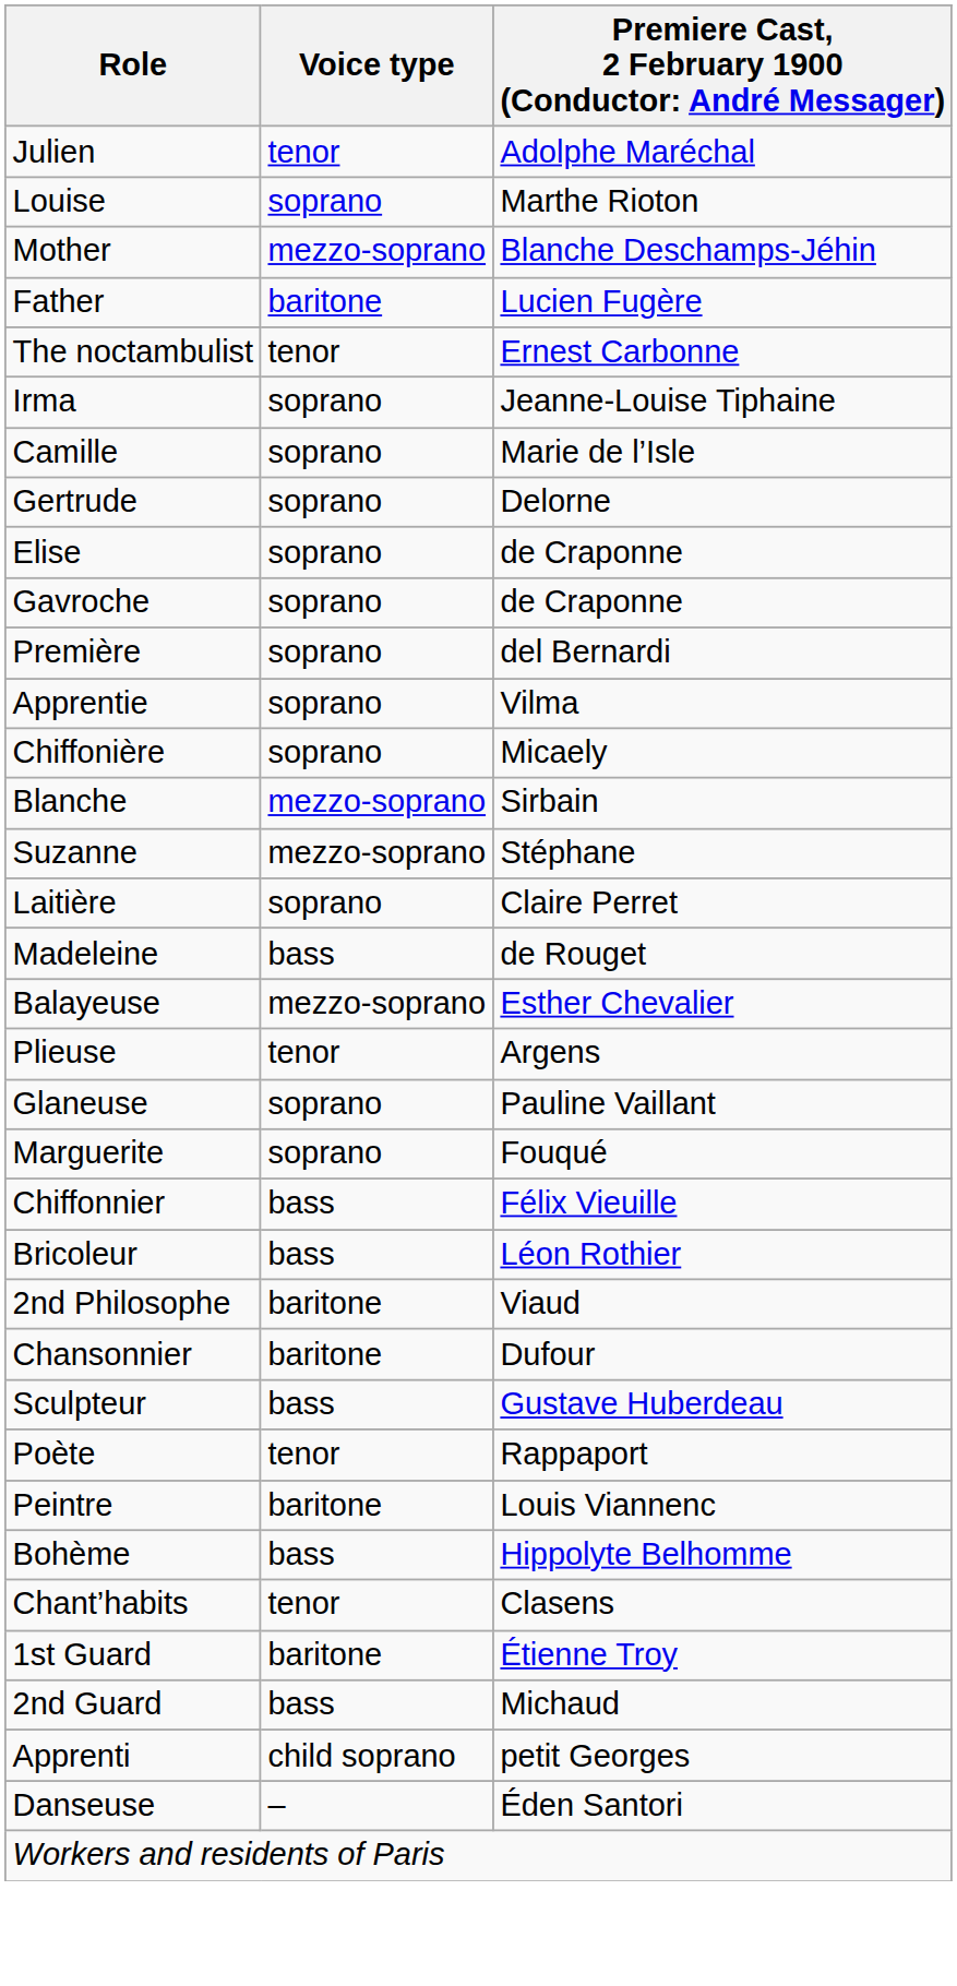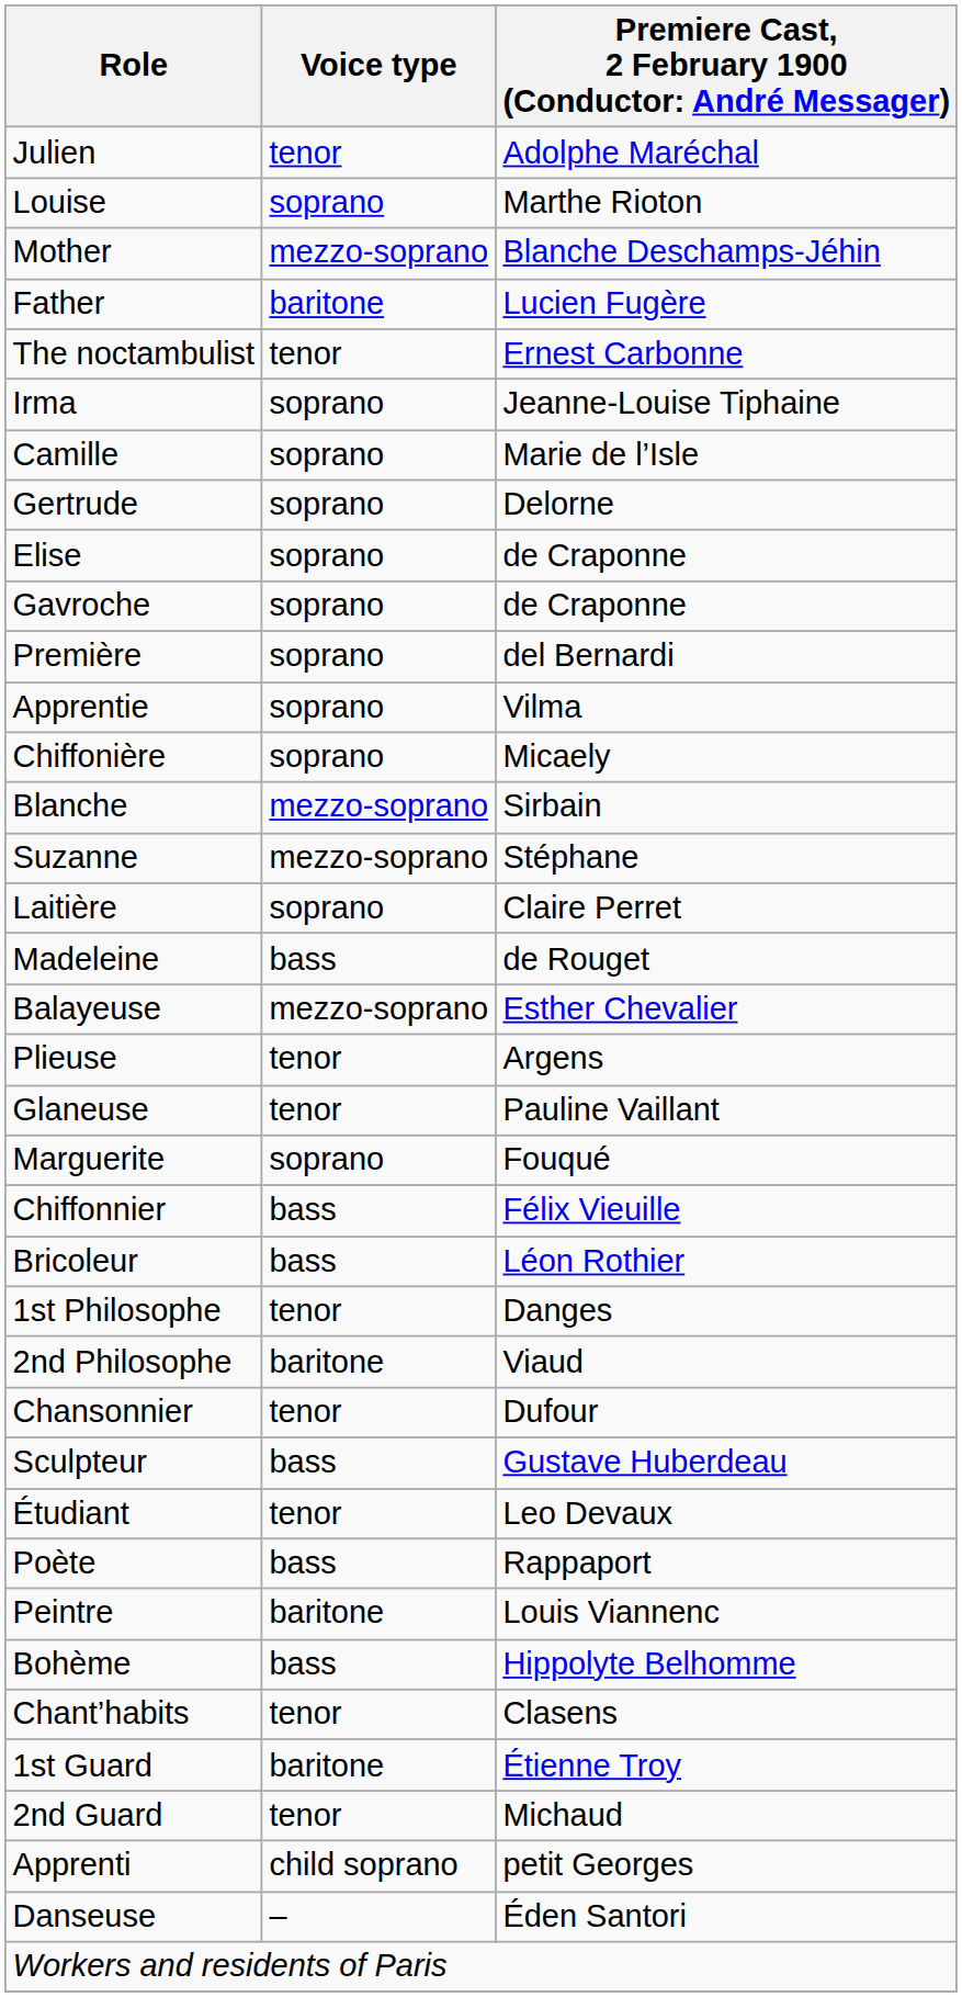Glaneuse | Voice type: soprano -> tenor
+ row: 1st Philosophe | tenor | Danges
Chansonnier | Voice type: baritone -> tenor
+ row: Étudiant | tenor | Leo Devaux
Poète | Voice type: tenor -> bass
2nd Guard | Voice type: bass -> tenor
